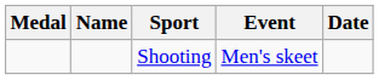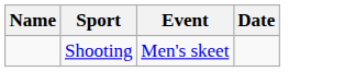- column: Medal
